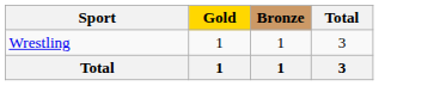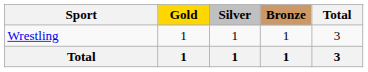+ column: Silver | 1 | 1
